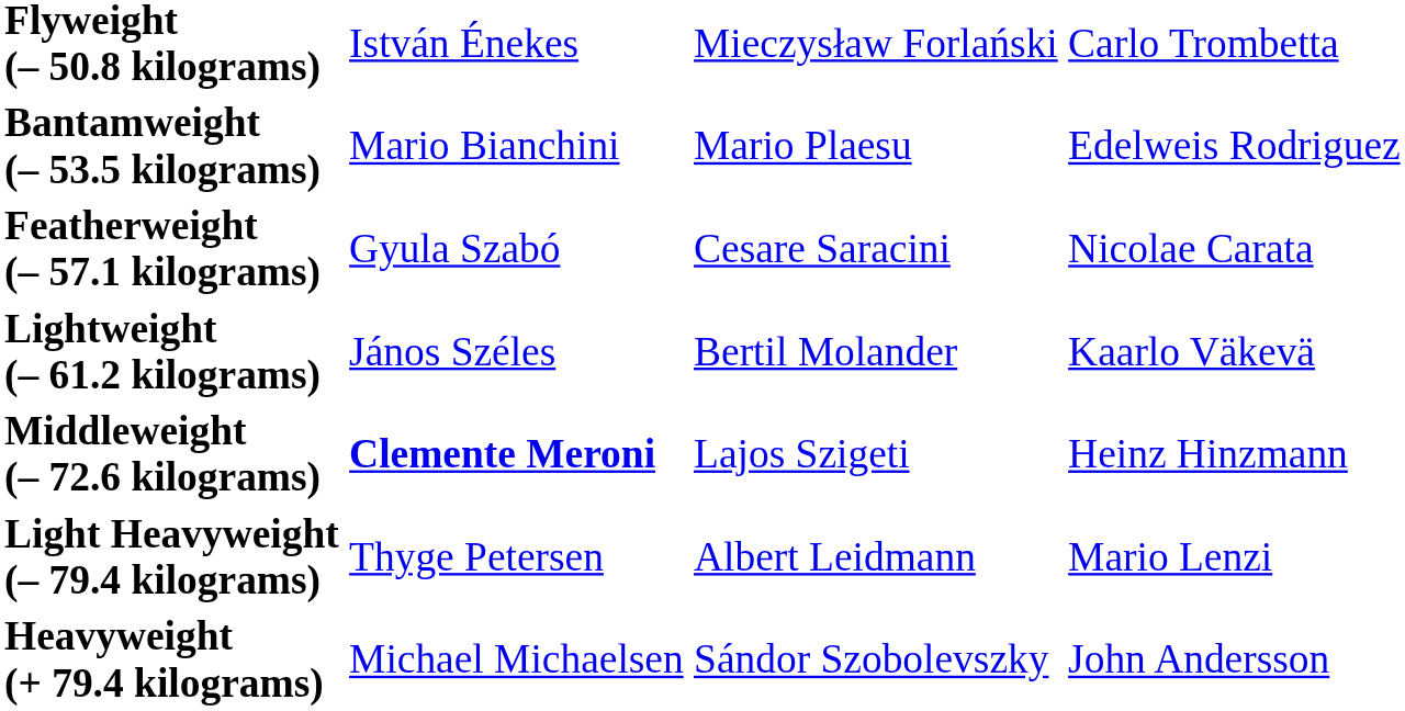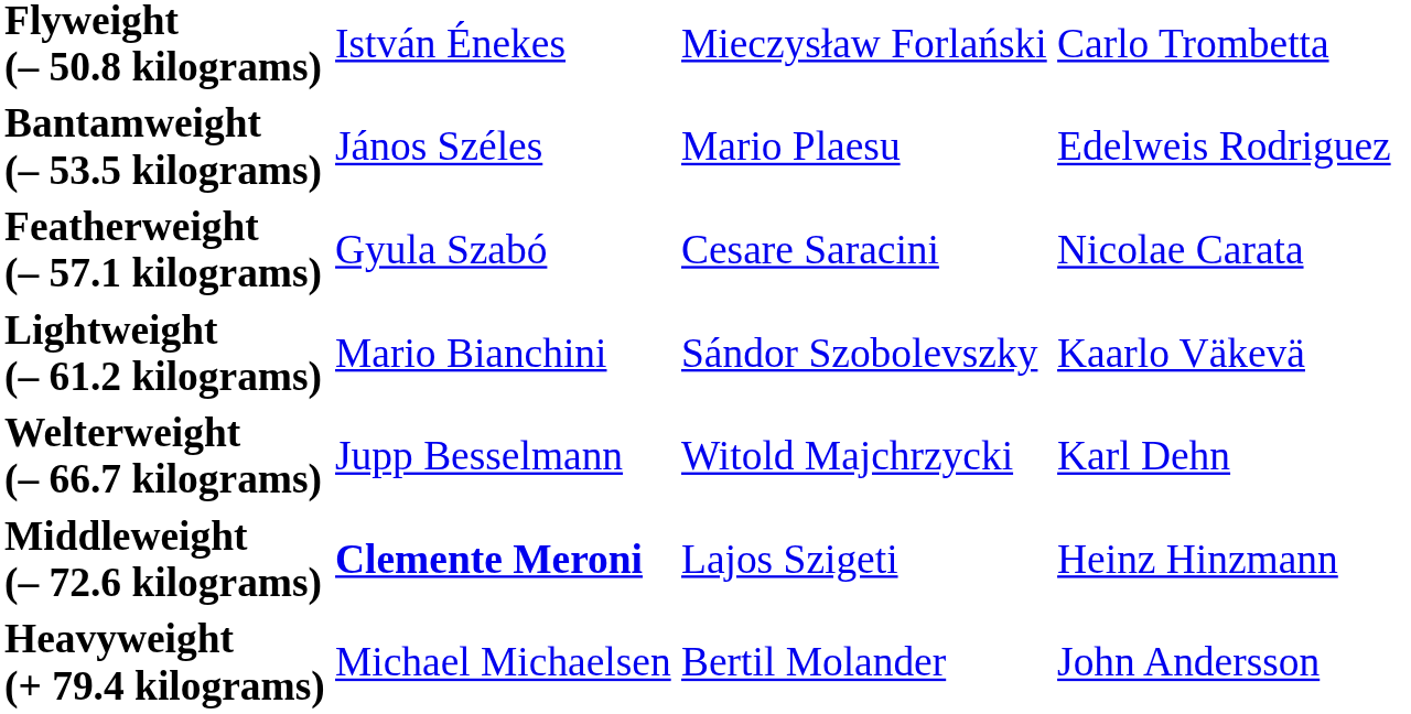Bantamweight (– 53.5 kilograms) | column 2: Mario Bianchini -> János Széles
Lightweight (– 61.2 kilograms) | column 2: János Széles -> Mario Bianchini
Lightweight (– 61.2 kilograms) | column 3: Bertil Molander -> Sándor Szobolevszky
+ row: Welterweight (– 66.7 kilograms) | Jupp Besselmann | Witold Majchrzycki | Karl Dehn
- row: Light Heavyweight (– 79.4 kilograms) | Thyge Petersen | Albert Leidmann | Mario Lenzi
Heavyweight (+ 79.4 kilograms) | column 3: Sándor Szobolevszky -> Bertil Molander
